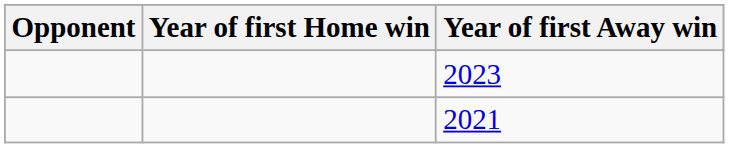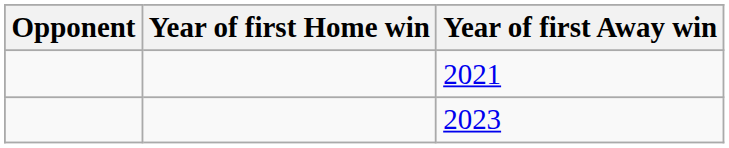rows swapped: 2021 <-> 2023
